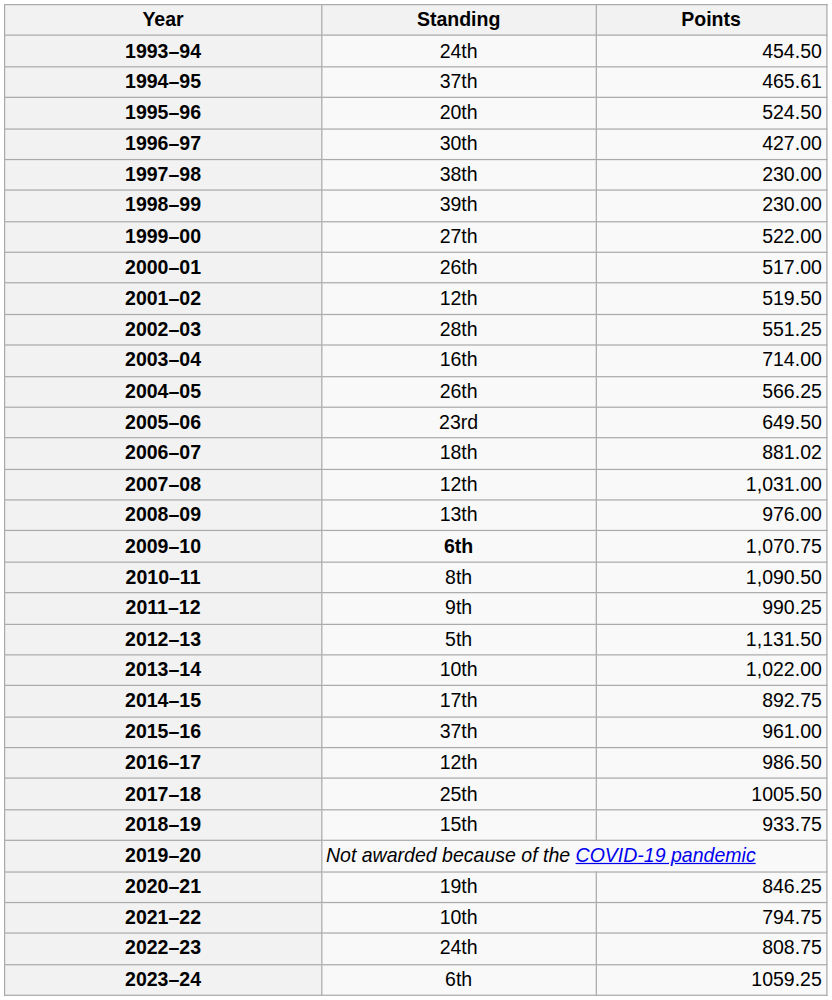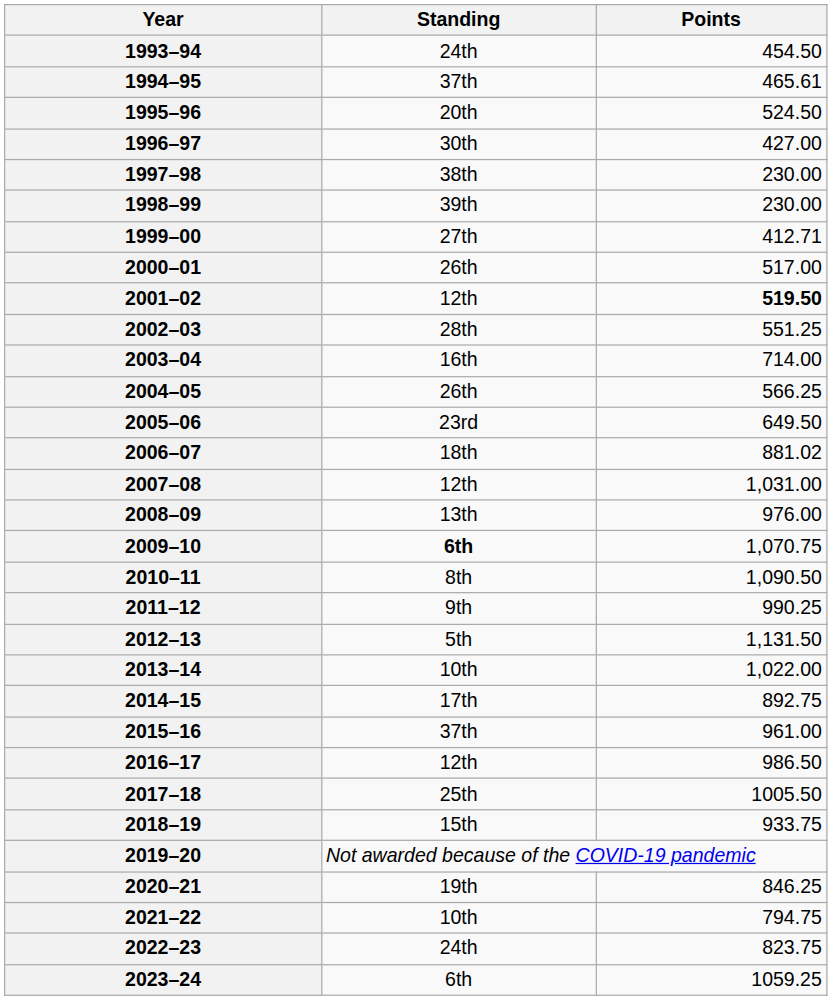1999–00 | Points: 522.00 -> 412.71
2001–02 | Points: normal -> bold
2022–23 | Points: 808.75 -> 823.75
